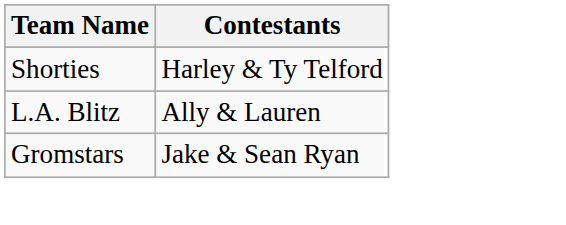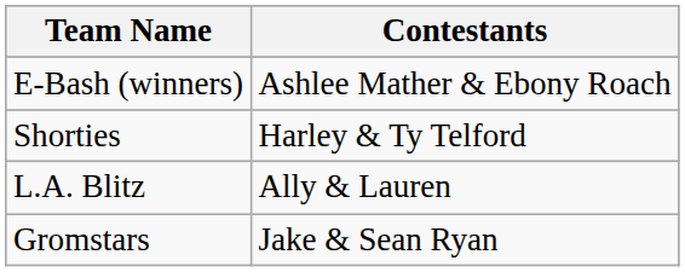+ row: E-Bash (winners) | Ashlee Mather & Ebony Roach
